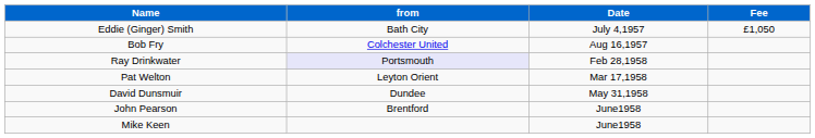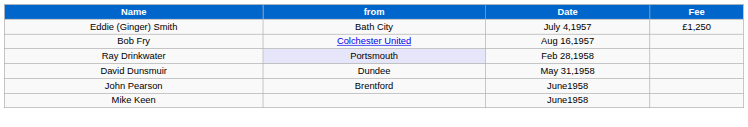Eddie (Ginger) Smith | Fee: £1,050 -> £1,250
- row: Pat Welton | Leyton Orient | Mar 17,1958
